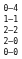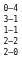+ row: 3–1
- row: 0–0
